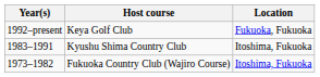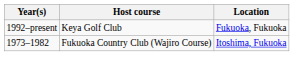- row: 1983–1991 | Kyushu Shima Country Club | Itoshima, Fukuoka
